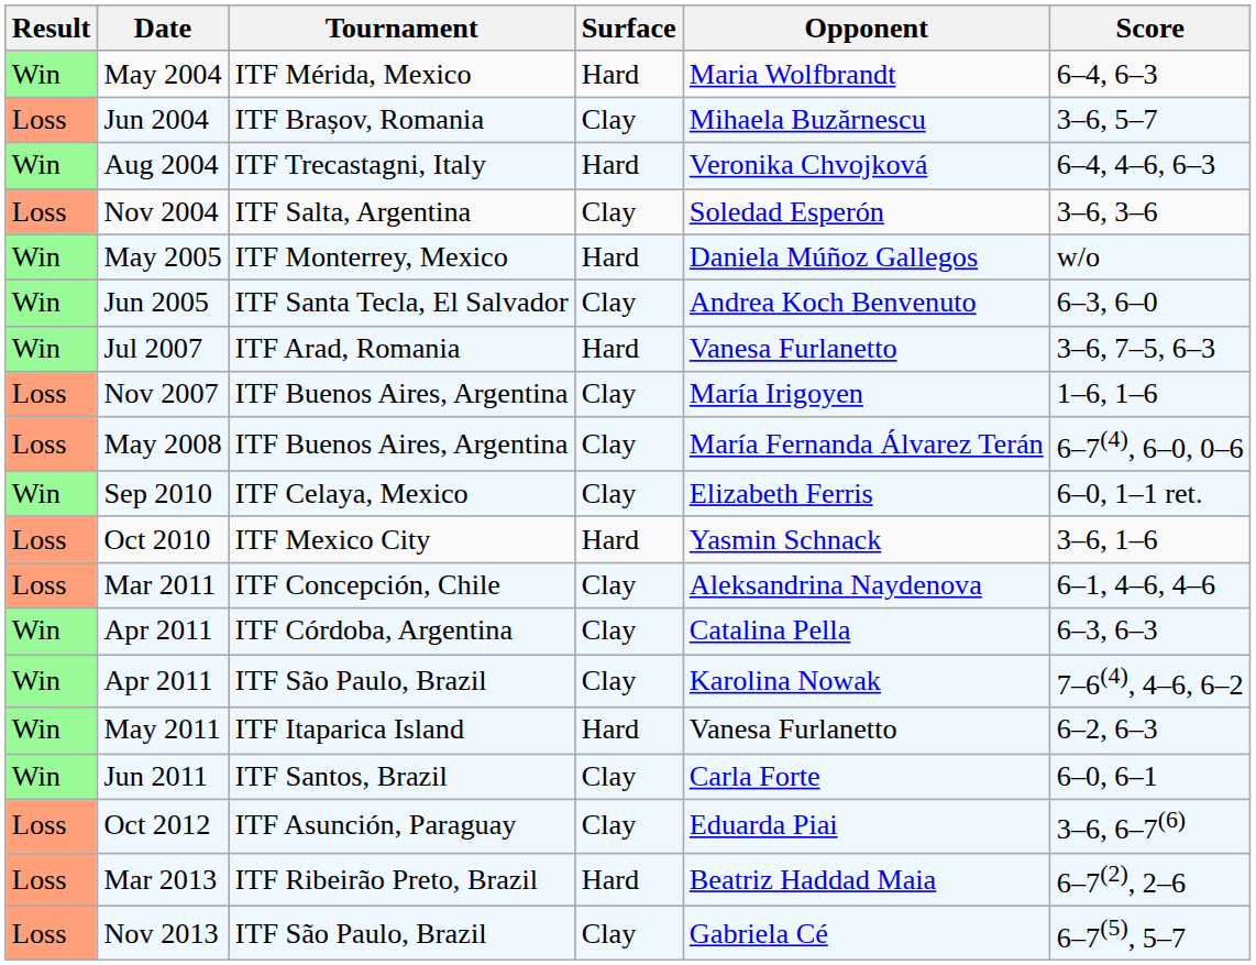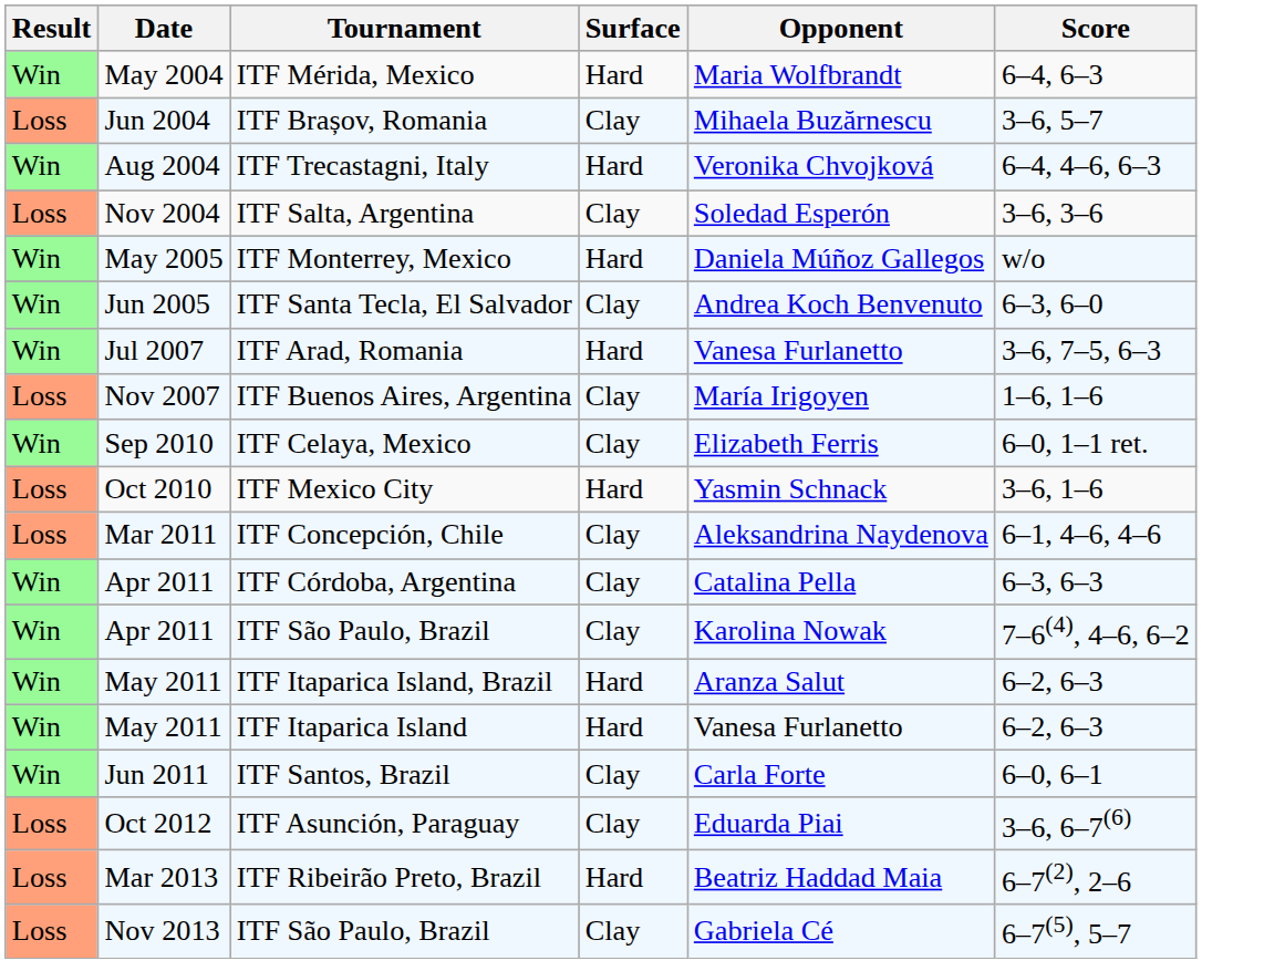- row: Loss | May 2008 | ITF Buenos Aires, Argentina | Clay | María Fernanda Álvarez Terán | 6–7(4), 6–0, 0–6
+ row: Win | May 2011 | ITF Itaparica Island, Brazil | Hard | Aranza Salut | 6–2, 6–3
